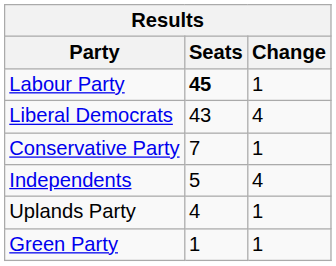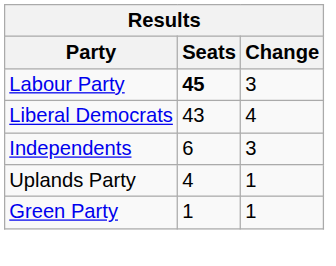Labour Party | Change: 1 -> 3
- row: Conservative Party | 7 | 1
Independents | Seats: 5 -> 6
Independents | Change: 4 -> 3
